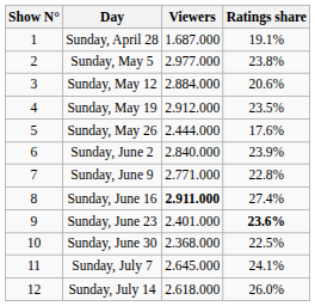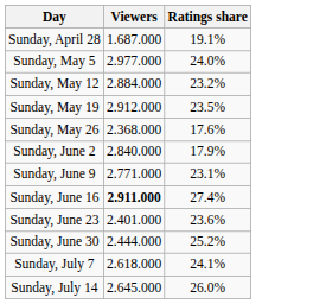- column: Show N° | 1 | 2 | 3 | 4 | 5 | 6 | 7 | 8 | 9 | 10 | 11 | 12
Sunday, May 5 | Ratings share: 23.8% -> 24.0%
Sunday, May 12 | Ratings share: 20.6% -> 23.2%
Sunday, May 26 | Viewers: 2.444.000 -> 2.368.000
Sunday, June 2 | Ratings share: 23.9% -> 17.9%
Sunday, June 9 | Ratings share: 22.8% -> 23.1%
Sunday, June 23 | Ratings share: bold -> normal
Sunday, June 30 | Viewers: 2.368.000 -> 2.444.000
Sunday, June 30 | Ratings share: 22.5% -> 25.2%
Sunday, July 7 | Viewers: 2.645.000 -> 2.618.000
Sunday, July 14 | Viewers: 2.618.000 -> 2.645.000
